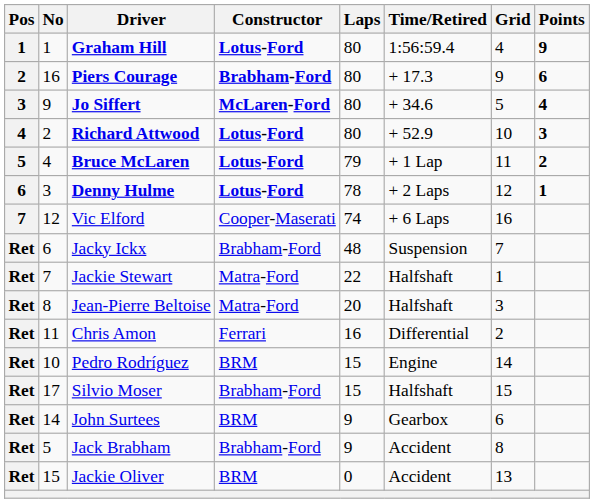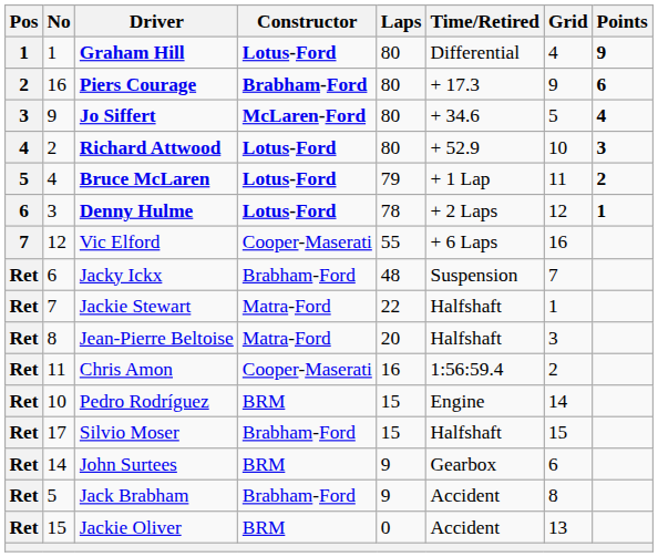Graham Hill | Time/Retired: 1:56:59.4 -> Differential
Vic Elford | Laps: 74 -> 55
Chris Amon | Constructor: Ferrari -> Cooper-Maserati
Chris Amon | Time/Retired: Differential -> 1:56:59.4
